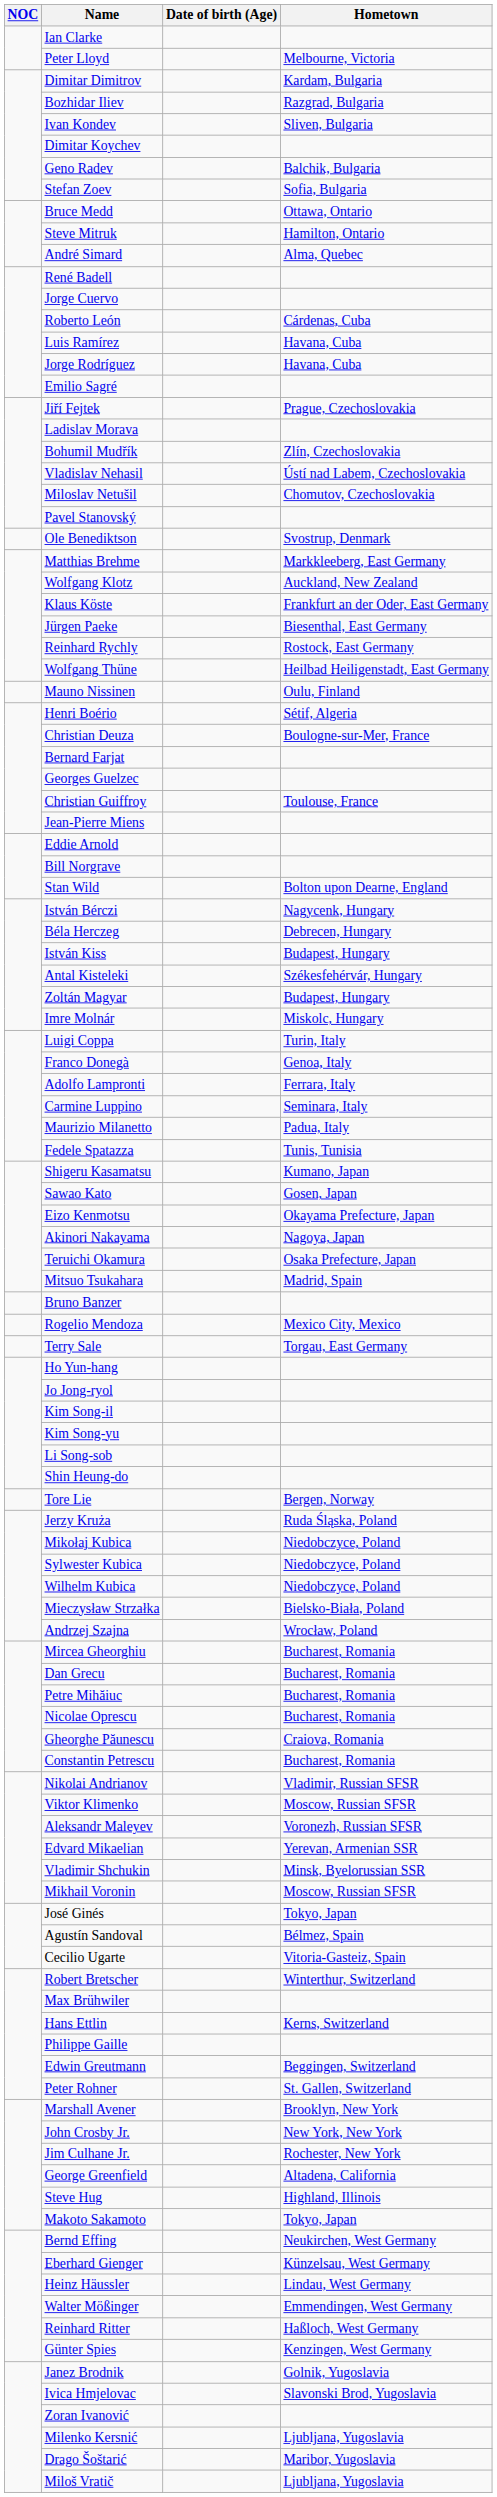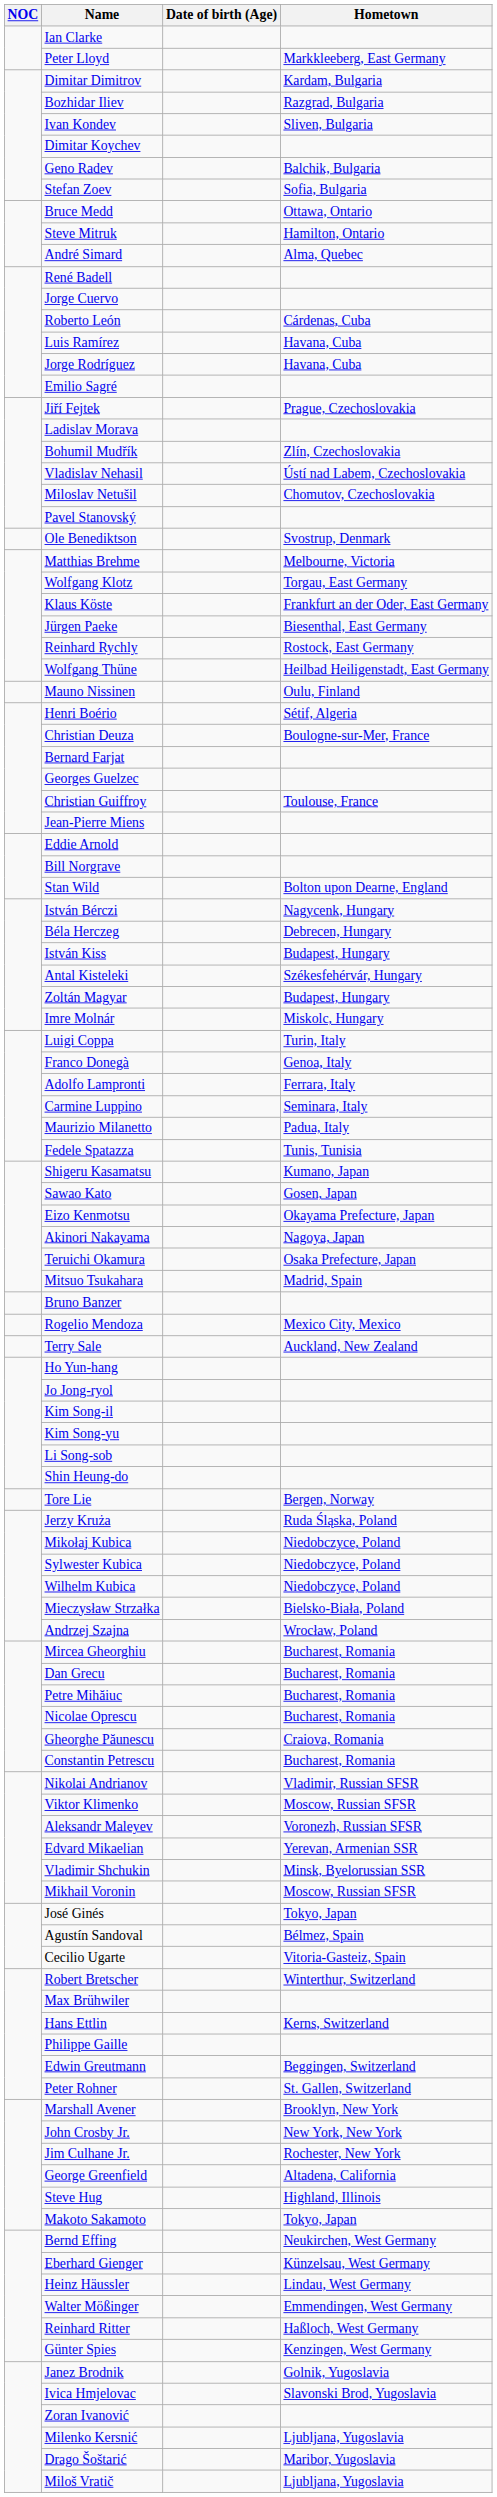Peter Lloyd | Hometown: Melbourne, Victoria -> Markkleeberg, East Germany
Matthias Brehme | Hometown: Markkleeberg, East Germany -> Melbourne, Victoria
Wolfgang Klotz | Hometown: Auckland, New Zealand -> Torgau, East Germany
Terry Sale | Hometown: Torgau, East Germany -> Auckland, New Zealand
